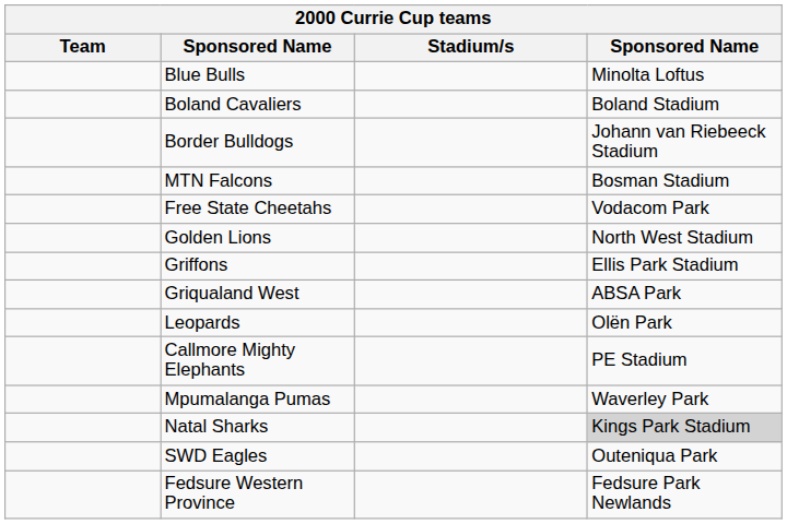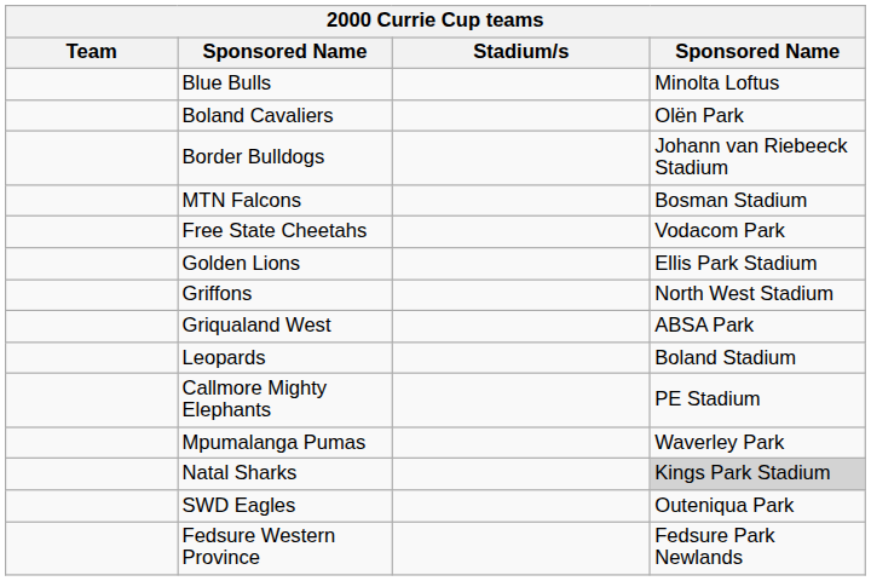Boland Cavaliers | column 4: Boland Stadium -> Olën Park
Golden Lions | column 4: North West Stadium -> Ellis Park Stadium
Griffons | column 4: Ellis Park Stadium -> North West Stadium
Leopards | column 4: Olën Park -> Boland Stadium
